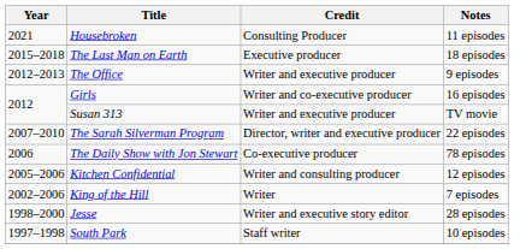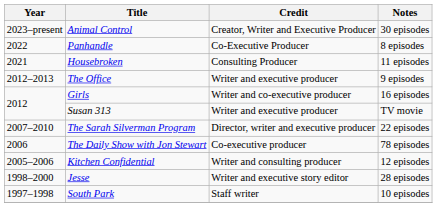+ row: 2023–present | Animal Control | Creator, Writer and Executive Producer | 30 episodes
+ row: 2022 | Panhandle | Co-Executive Producer | 8 episodes
- row: 2015–2018 | The Last Man on Earth | Executive producer | 18 episodes
- row: 2002–2006 | King of the Hill | Writer | 7 episodes
